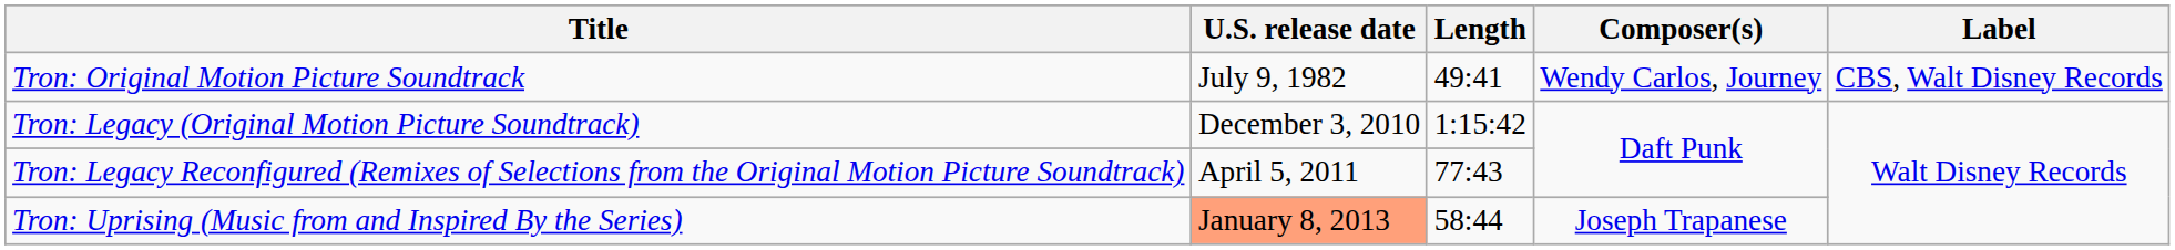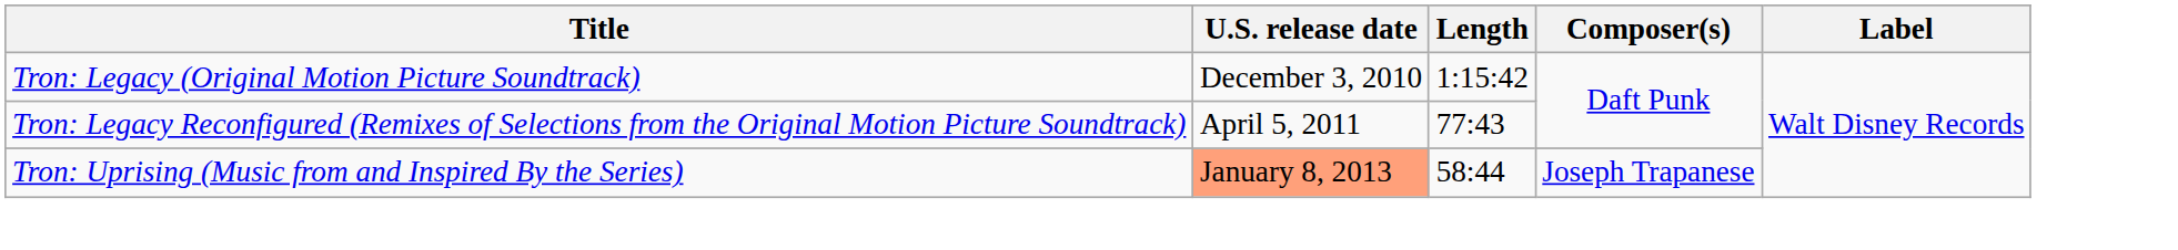- row: Tron: Original Motion Picture Soundtrack | July 9, 1982 | 49:41 | Wendy Carlos, Journey | CBS, Walt Disney Records
